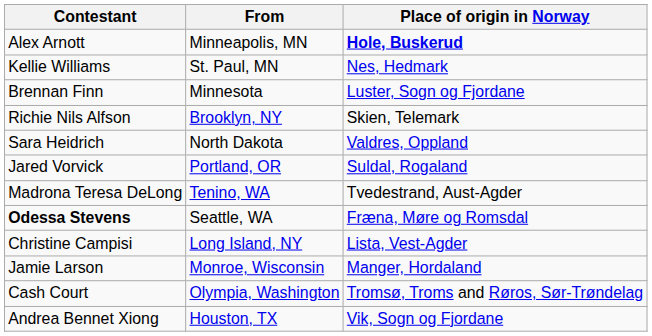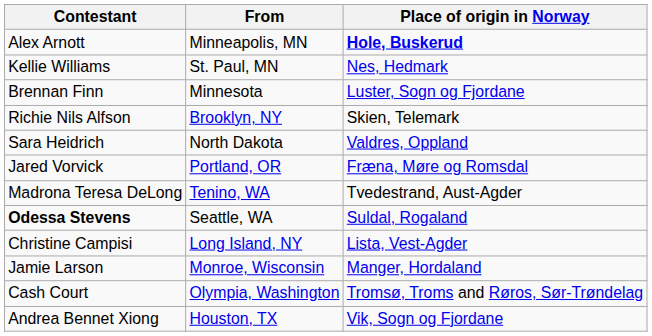Jared Vorvick | Place of origin in Norway: Suldal, Rogaland -> Fræna, Møre og Romsdal
Odessa Stevens | Place of origin in Norway: Fræna, Møre og Romsdal -> Suldal, Rogaland
